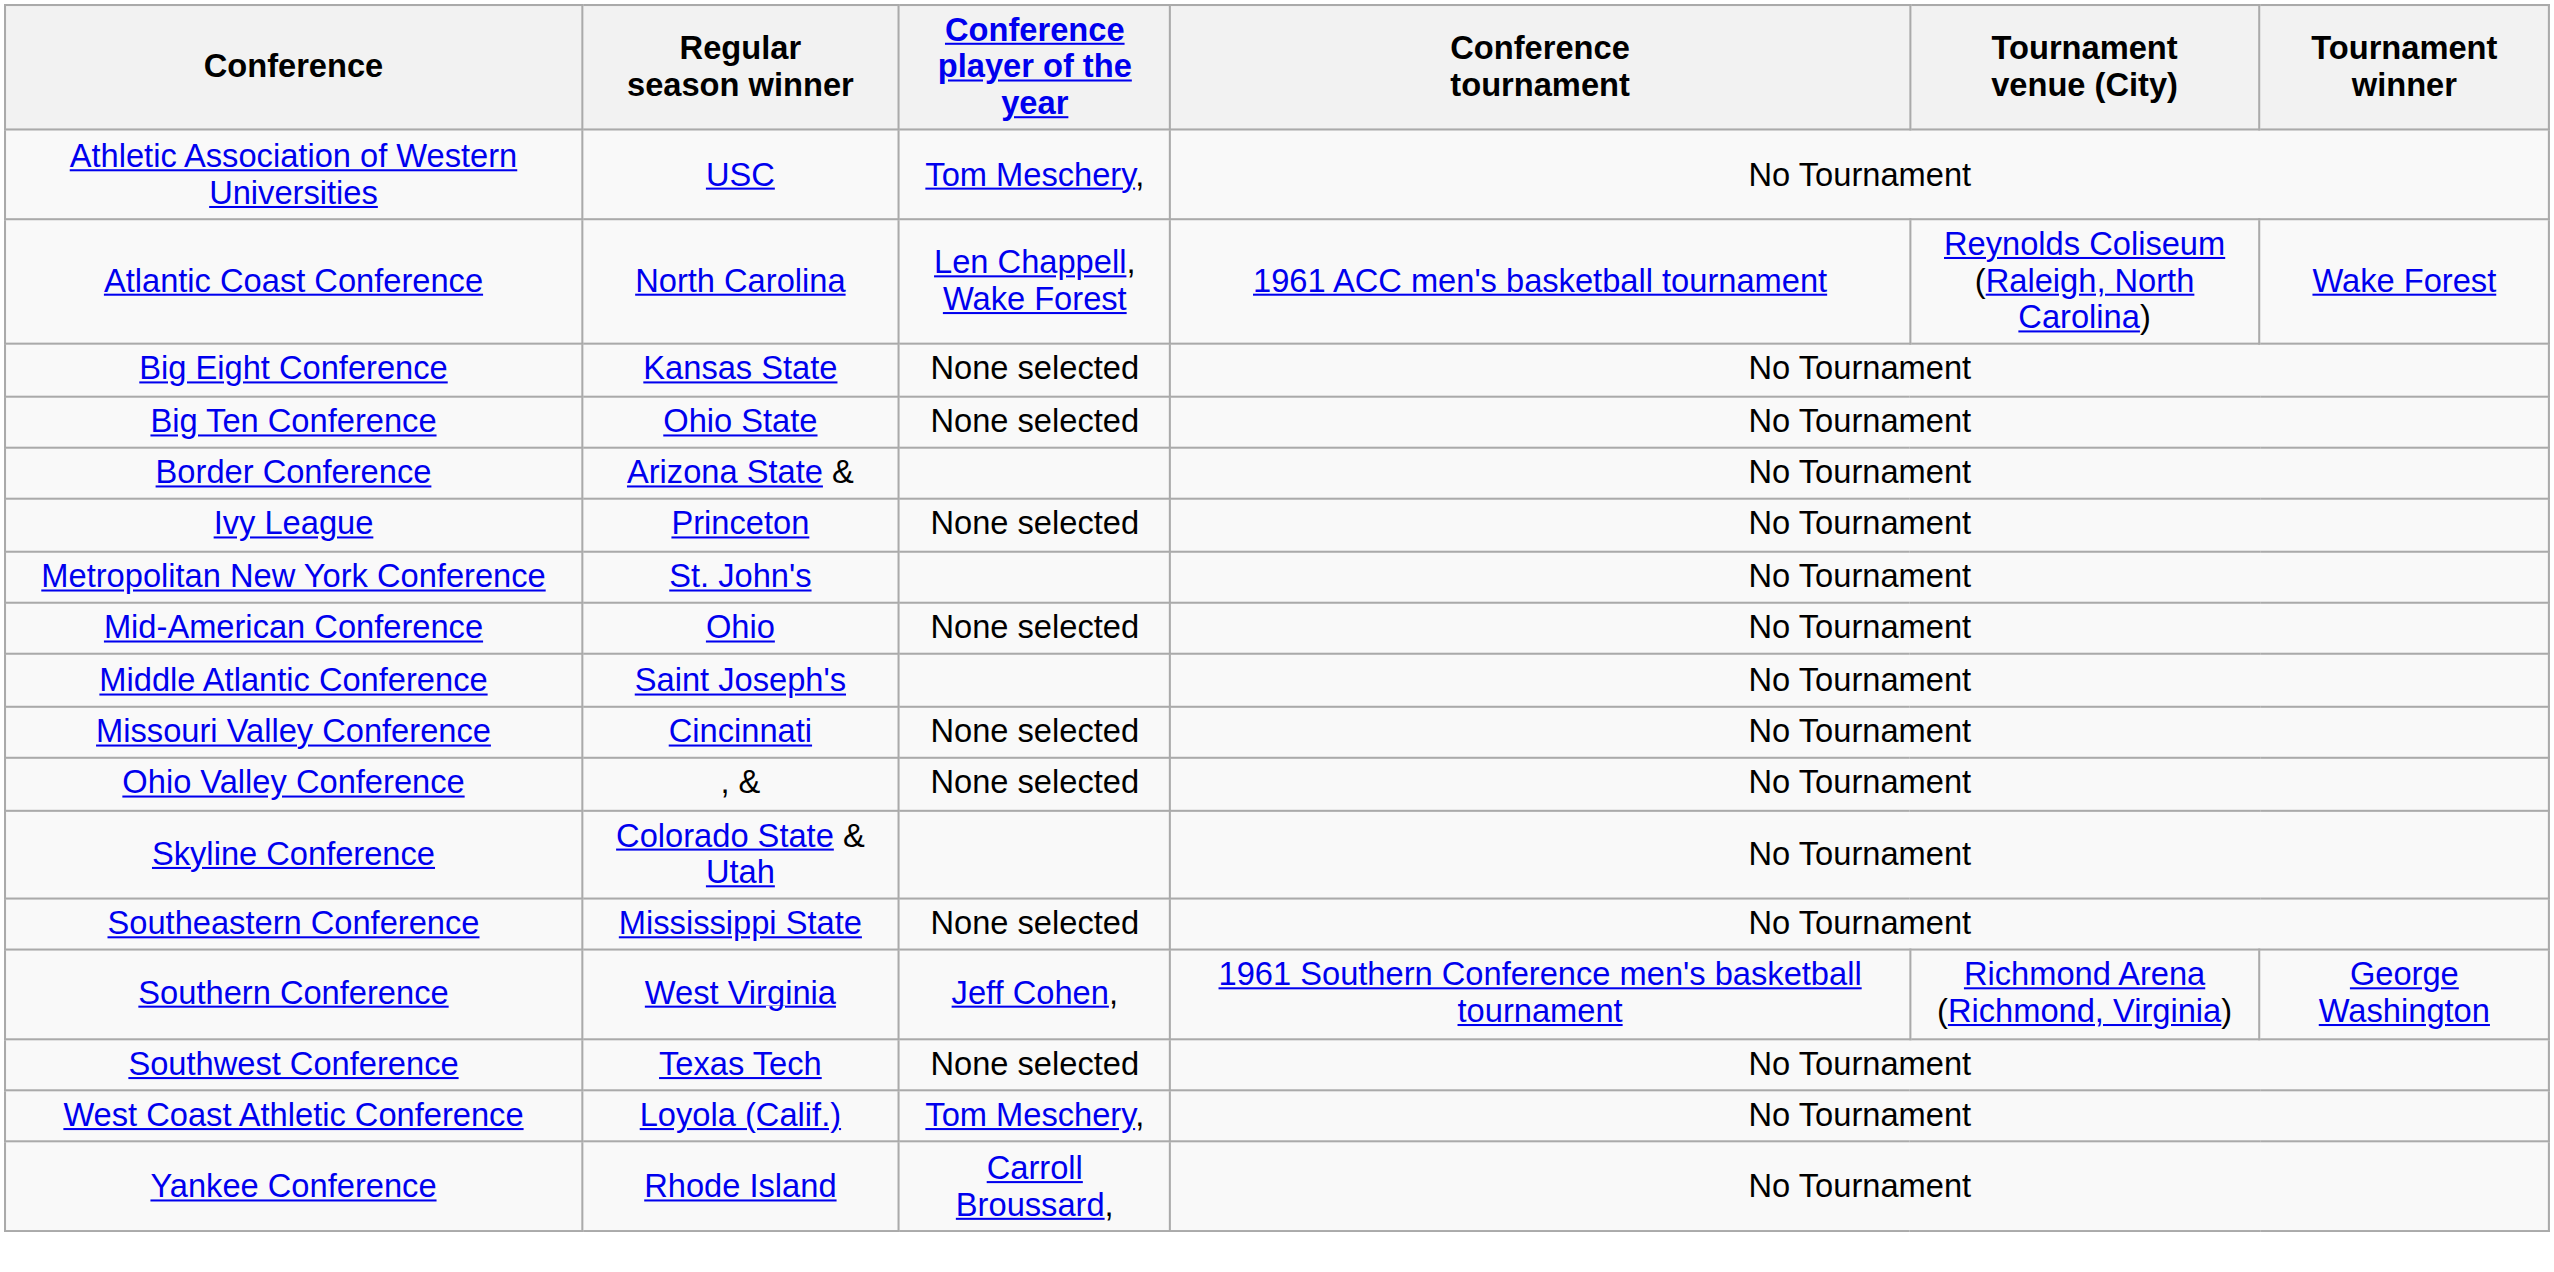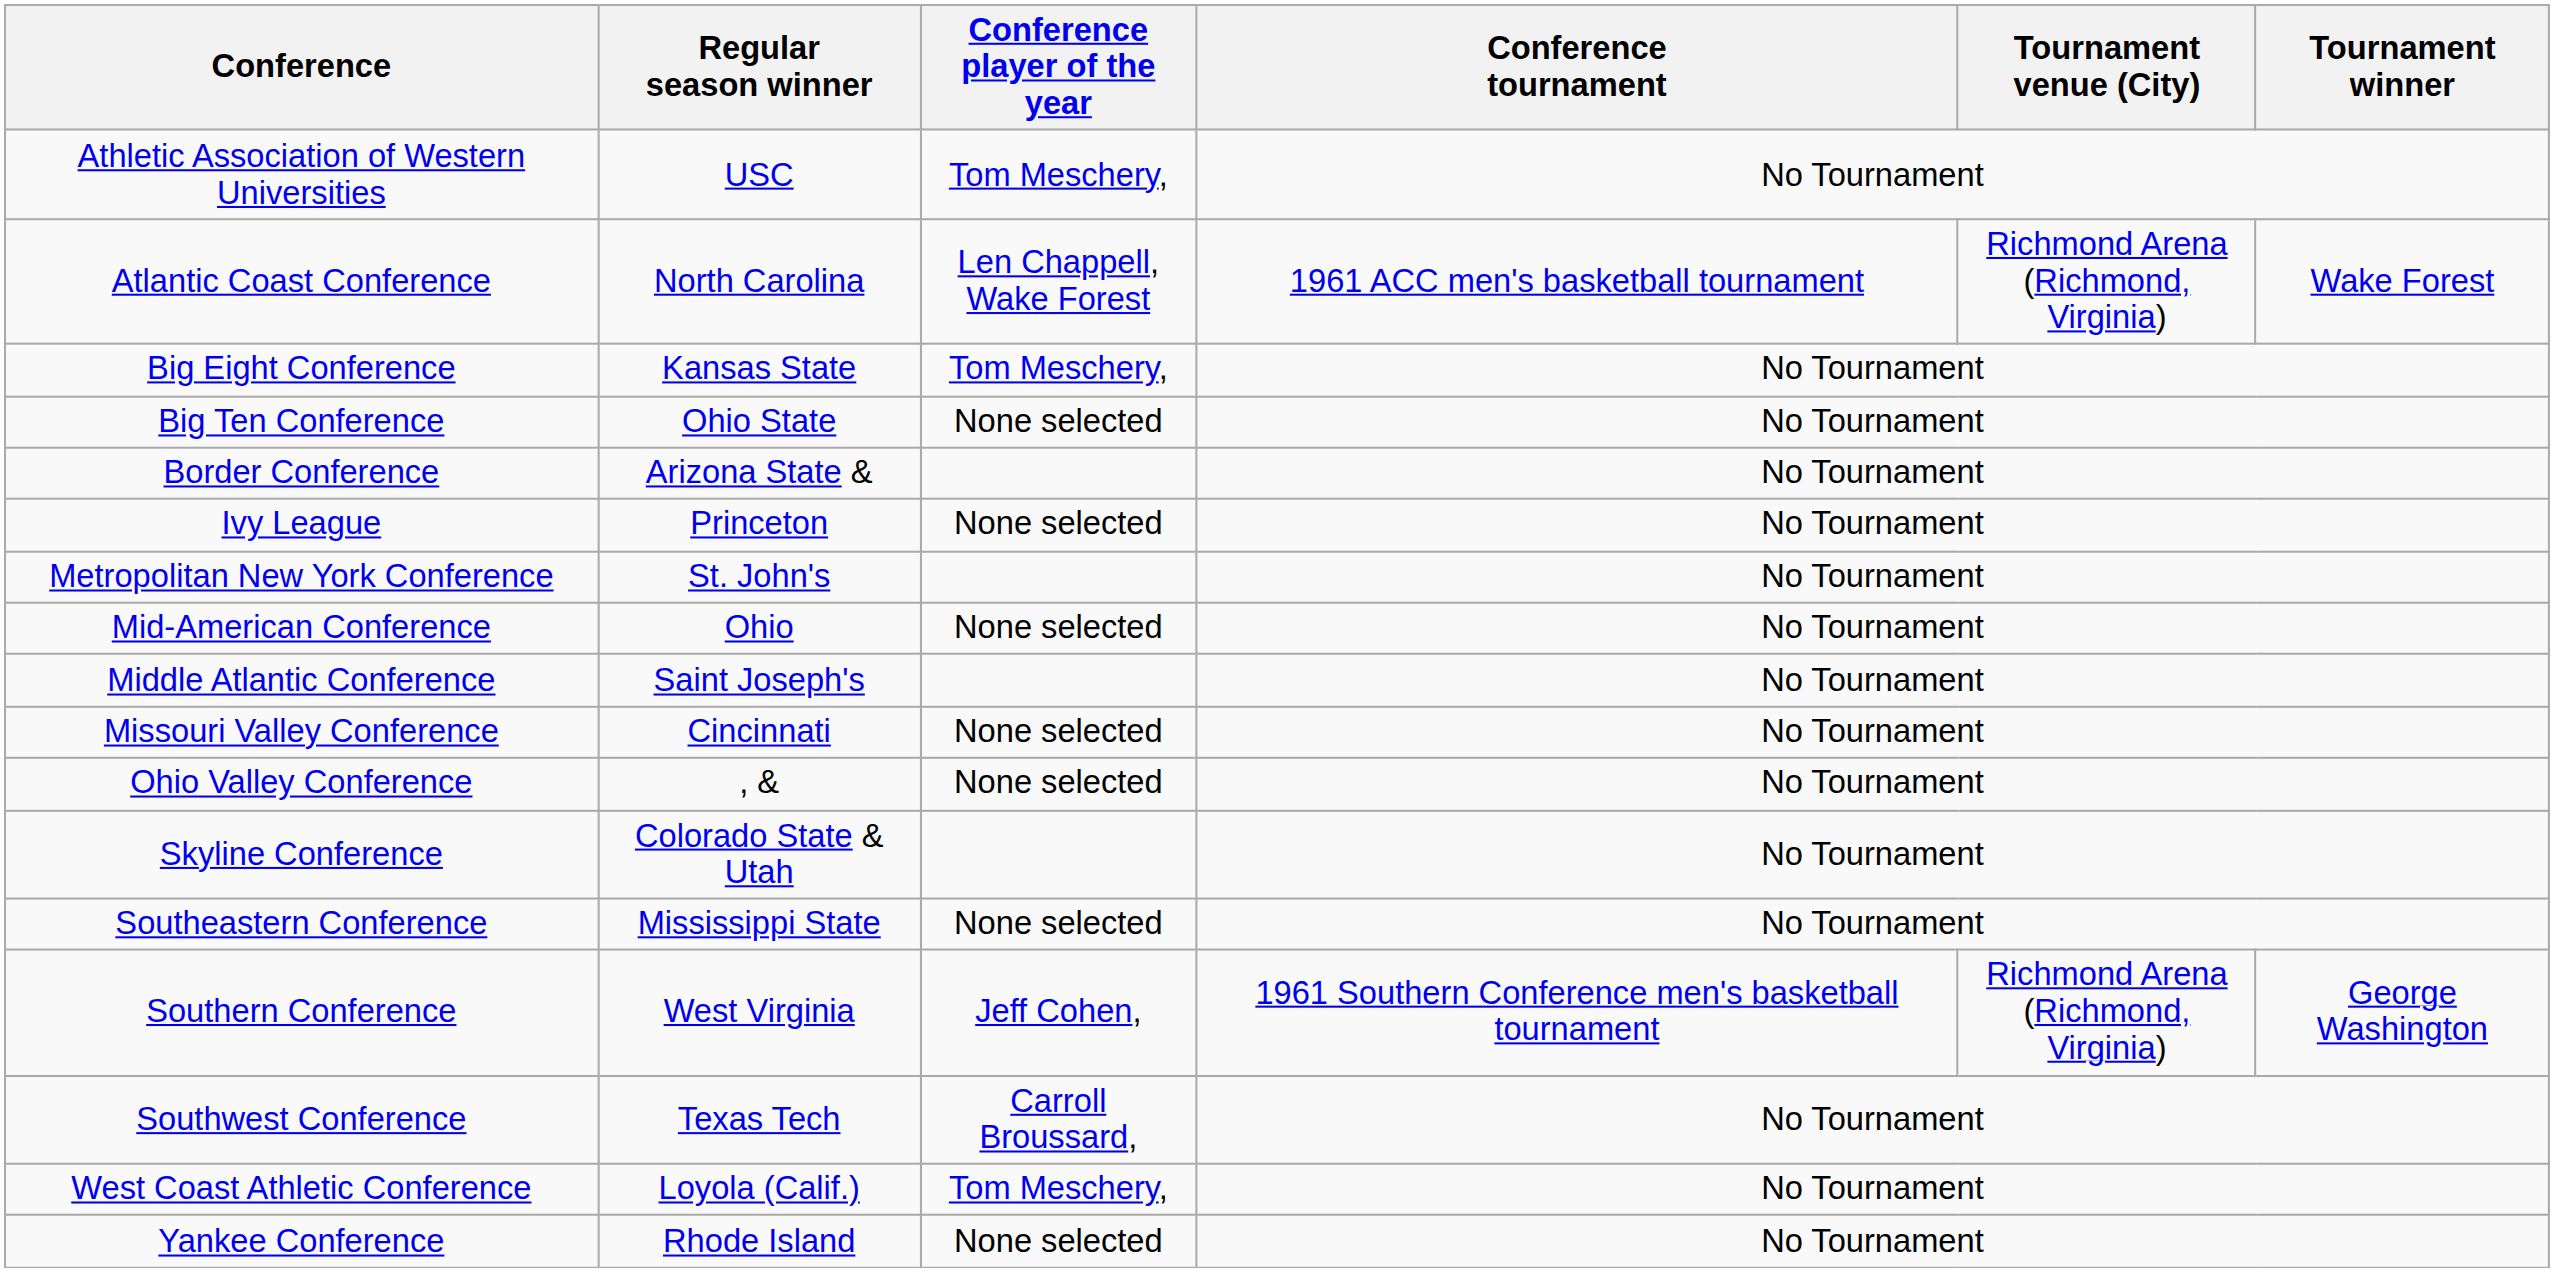Atlantic Coast Conference | Tournament venue (City): Reynolds Coliseum (Raleigh, North Carolina) -> Richmond Arena (Richmond, Virginia)
Big Eight Conference | Conference player of the year: None selected -> Tom Meschery,
Southwest Conference | Conference player of the year: None selected -> Carroll Broussard,
Yankee Conference | Conference player of the year: Carroll Broussard, -> None selected
